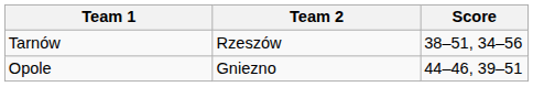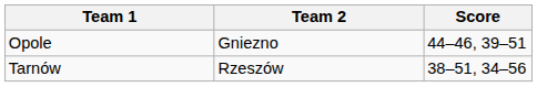rows swapped: Tarnów <-> Opole
